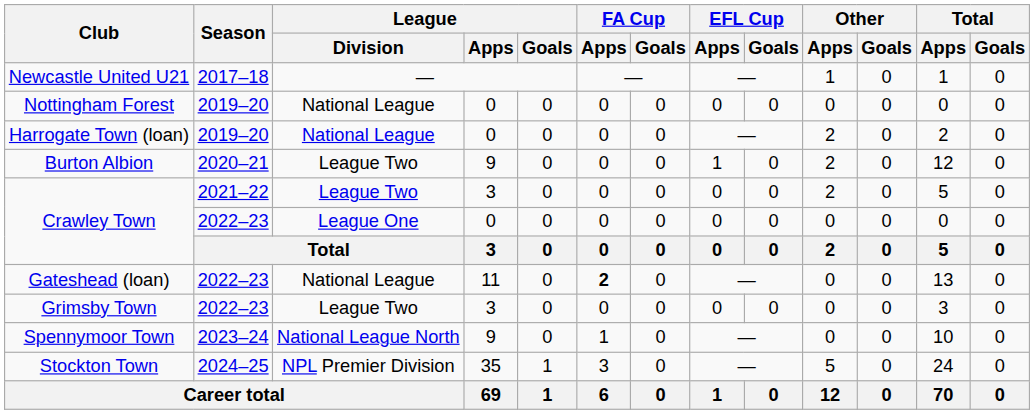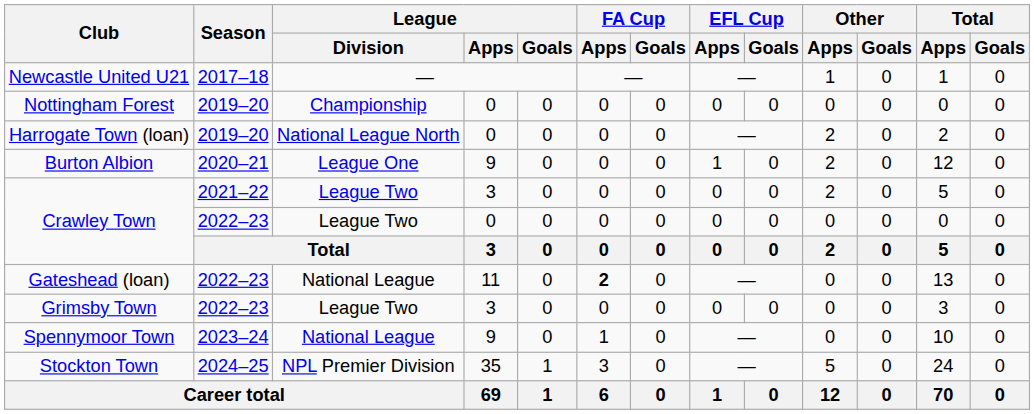Nottingham Forest | League / Division: National League -> Championship
Harrogate Town (loan) | League / Division: National League -> National League North
Burton Albion | League / Division: League Two -> League One
Crawley Town / 2022–23 | League / Division: League One -> League Two
Spennymoor Town | League / Division: National League North -> National League
